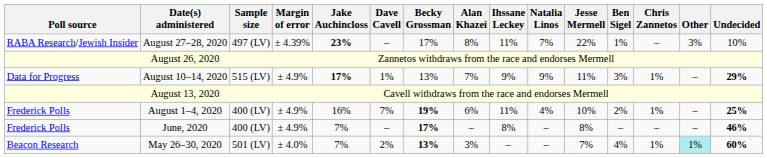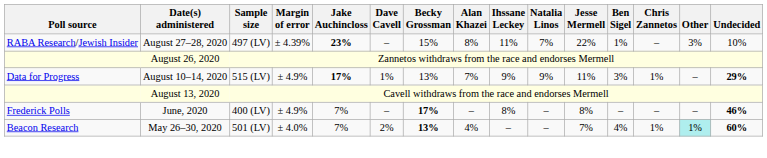August 27–28, 2020 | Becky Grossman: 17% -> 15%
- row: Frederick Polls | August 1–4, 2020 | 400 (LV) | ± 4.9% | 16% | 7% | 19% | 6% | 11% | 4% | 10% | 2% | 1% | – | 25%
May 26–30, 2020 | Alan Khazei: 3% -> 4%
